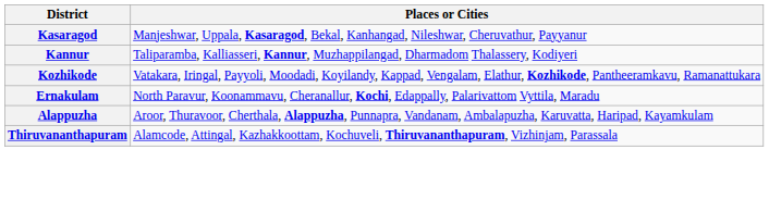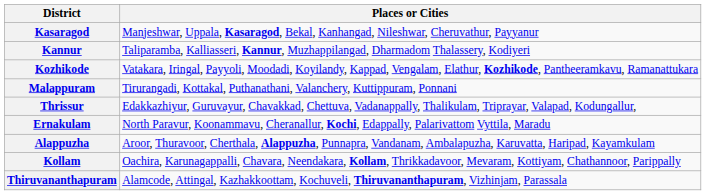+ row: Malappuram | Tirurangadi, Kottakal, Puthanathani, Valanchery, Kuttippuram, Ponnani
+ row: Thrissur | Edakkazhiyur, Guruvayur, Chavakkad, Chettuva, Vadanappally, Thalikulam, Triprayar, Valapad, Kodungallur,
+ row: Kollam | Oachira, Karunagappalli, Chavara, Neendakara, Kollam, Thrikkadavoor, Mevaram, Kottiyam, Chathannoor, Parippally
